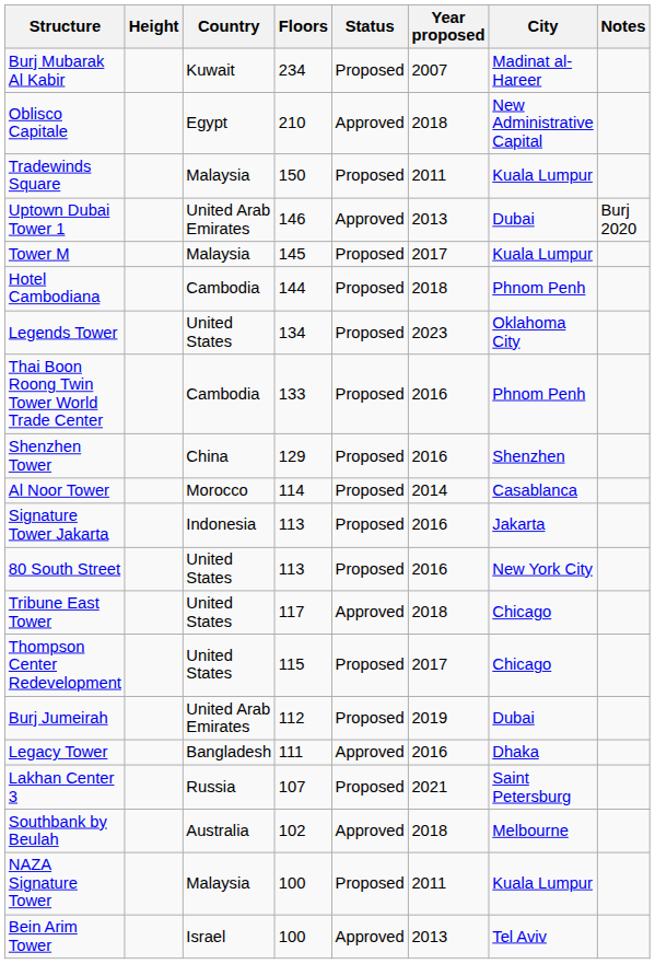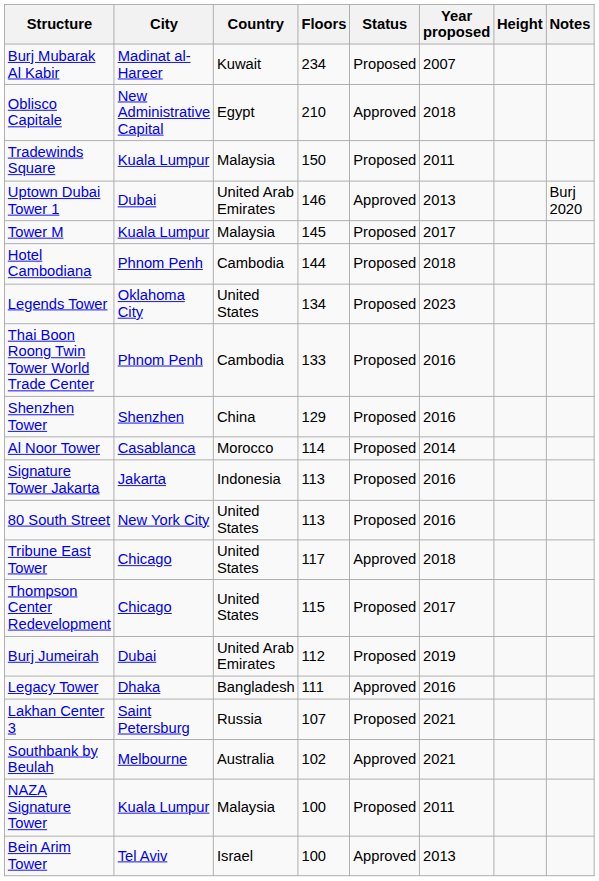columns swapped: City <-> Height
Southbank by Beulah | Year proposed: 2018 -> 2021
